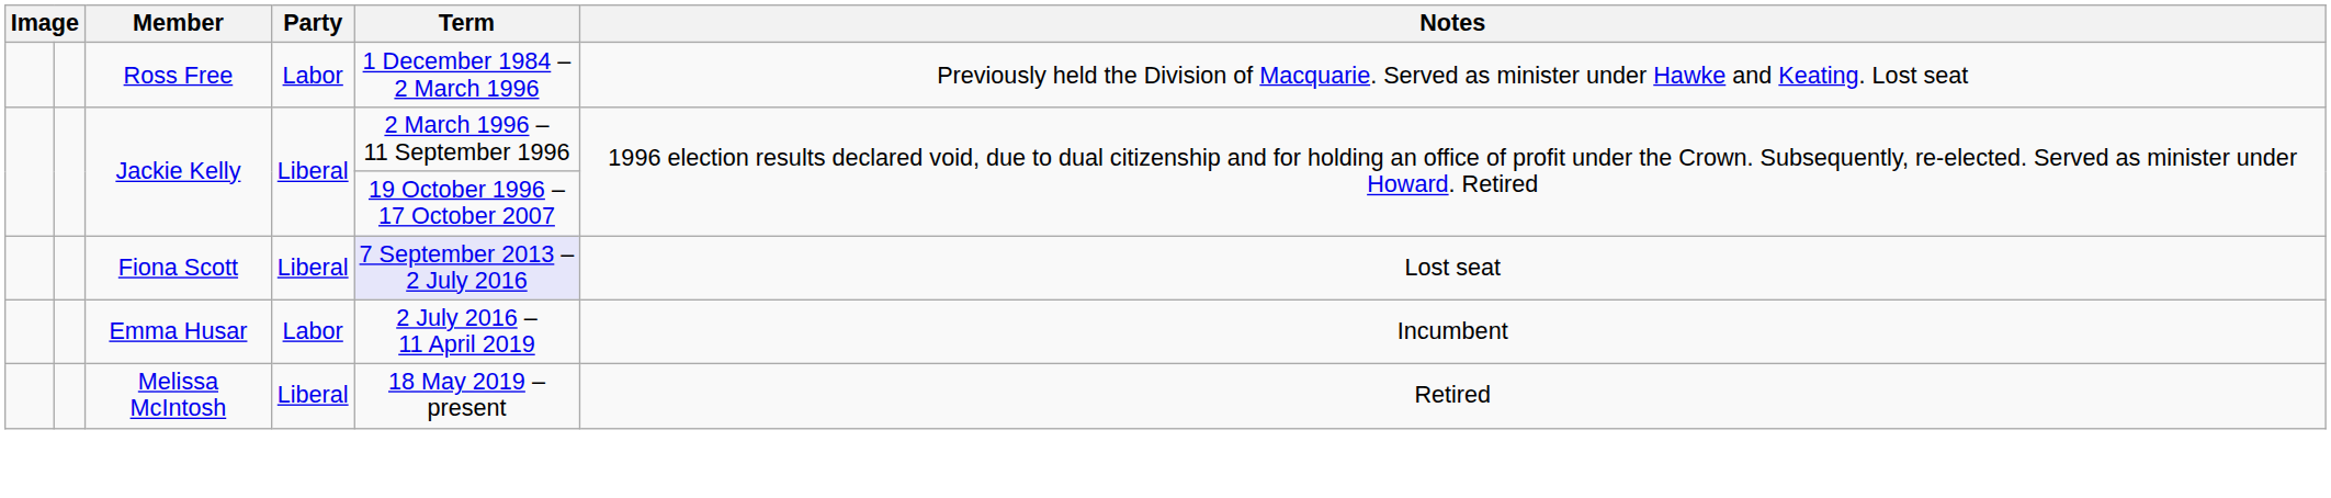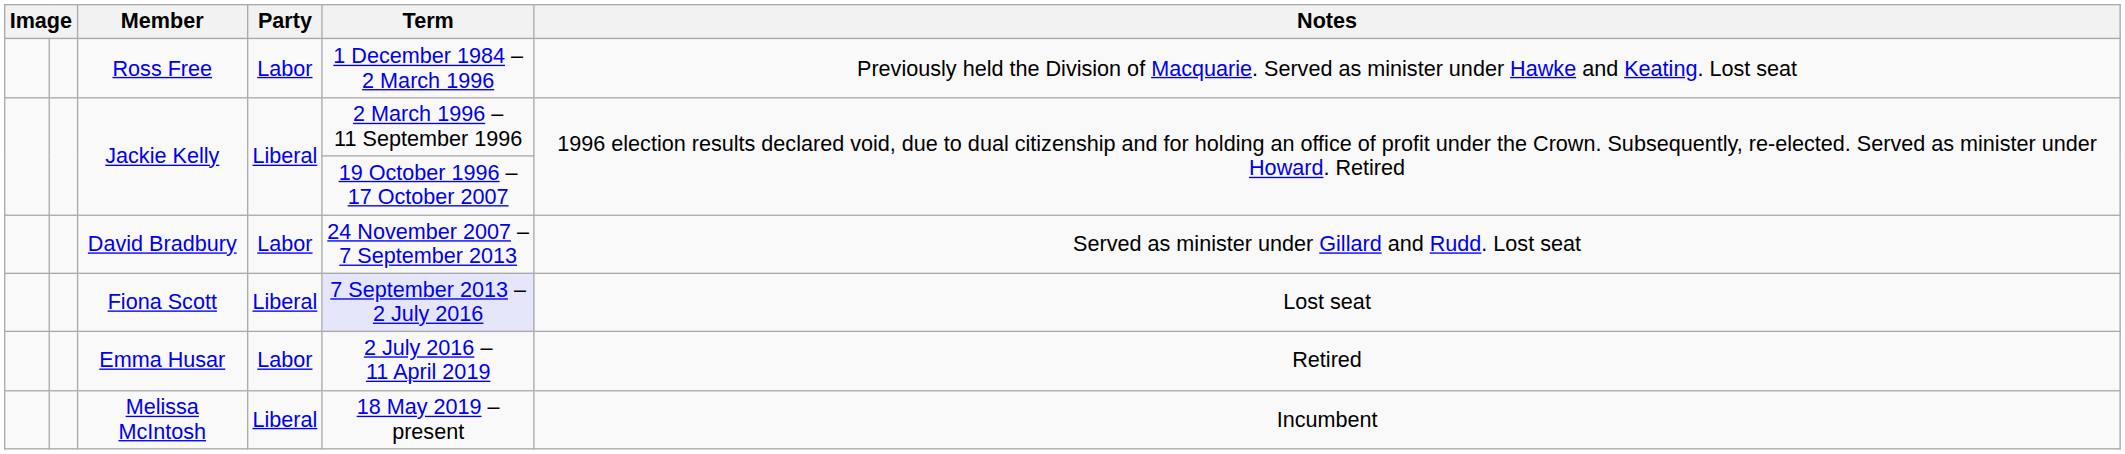+ row: David Bradbury | Labor | 24 November 2007 – 7 September 2013 | Served as minister under Gillard and Rudd. Lost seat
Emma Husar | Notes: Incumbent -> Retired
Melissa McIntosh | Notes: Retired -> Incumbent
